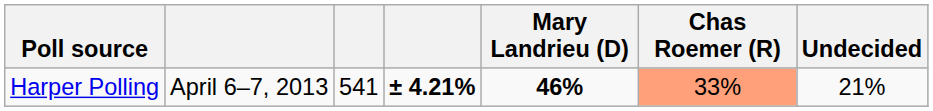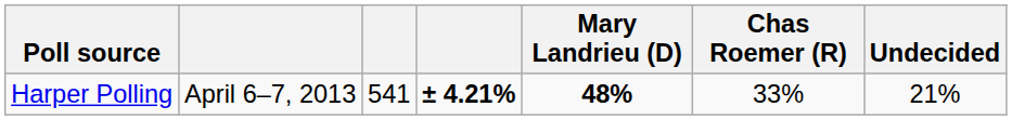Harper Polling | Mary Landrieu (D): 46% -> 48%
Harper Polling | Chas Roemer (R): lightsalmon background -> no background
